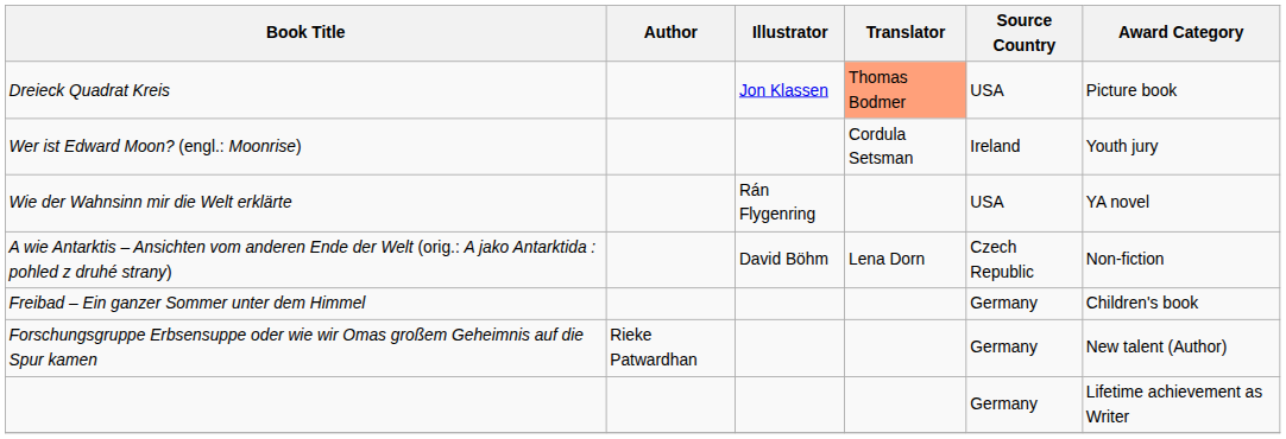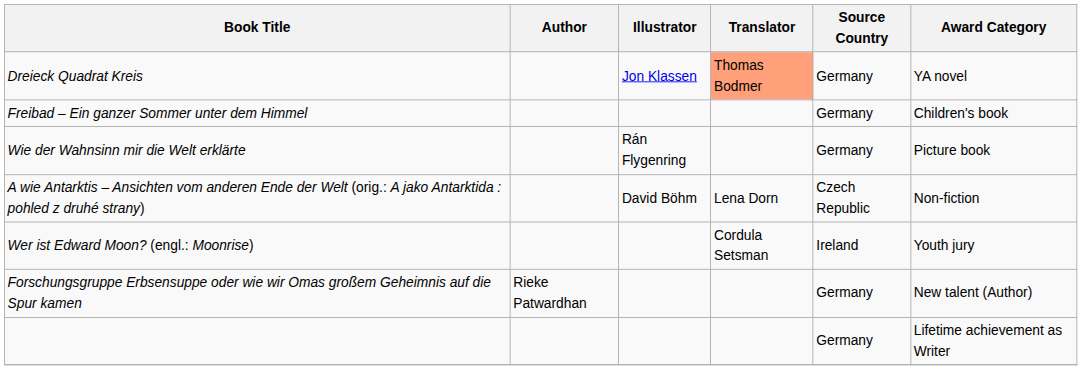Dreieck Quadrat Kreis | Source Country: USA -> Germany
Dreieck Quadrat Kreis | Award Category: Picture book -> YA novel
rows swapped: Freibad – Ein ganzer Sommer unter dem Himmel <-> Wer ist Edward Moon? (engl.: Moonrise)
Wie der Wahnsinn mir die Welt erklärte | Source Country: USA -> Germany
Wie der Wahnsinn mir die Welt erklärte | Award Category: YA novel -> Picture book
